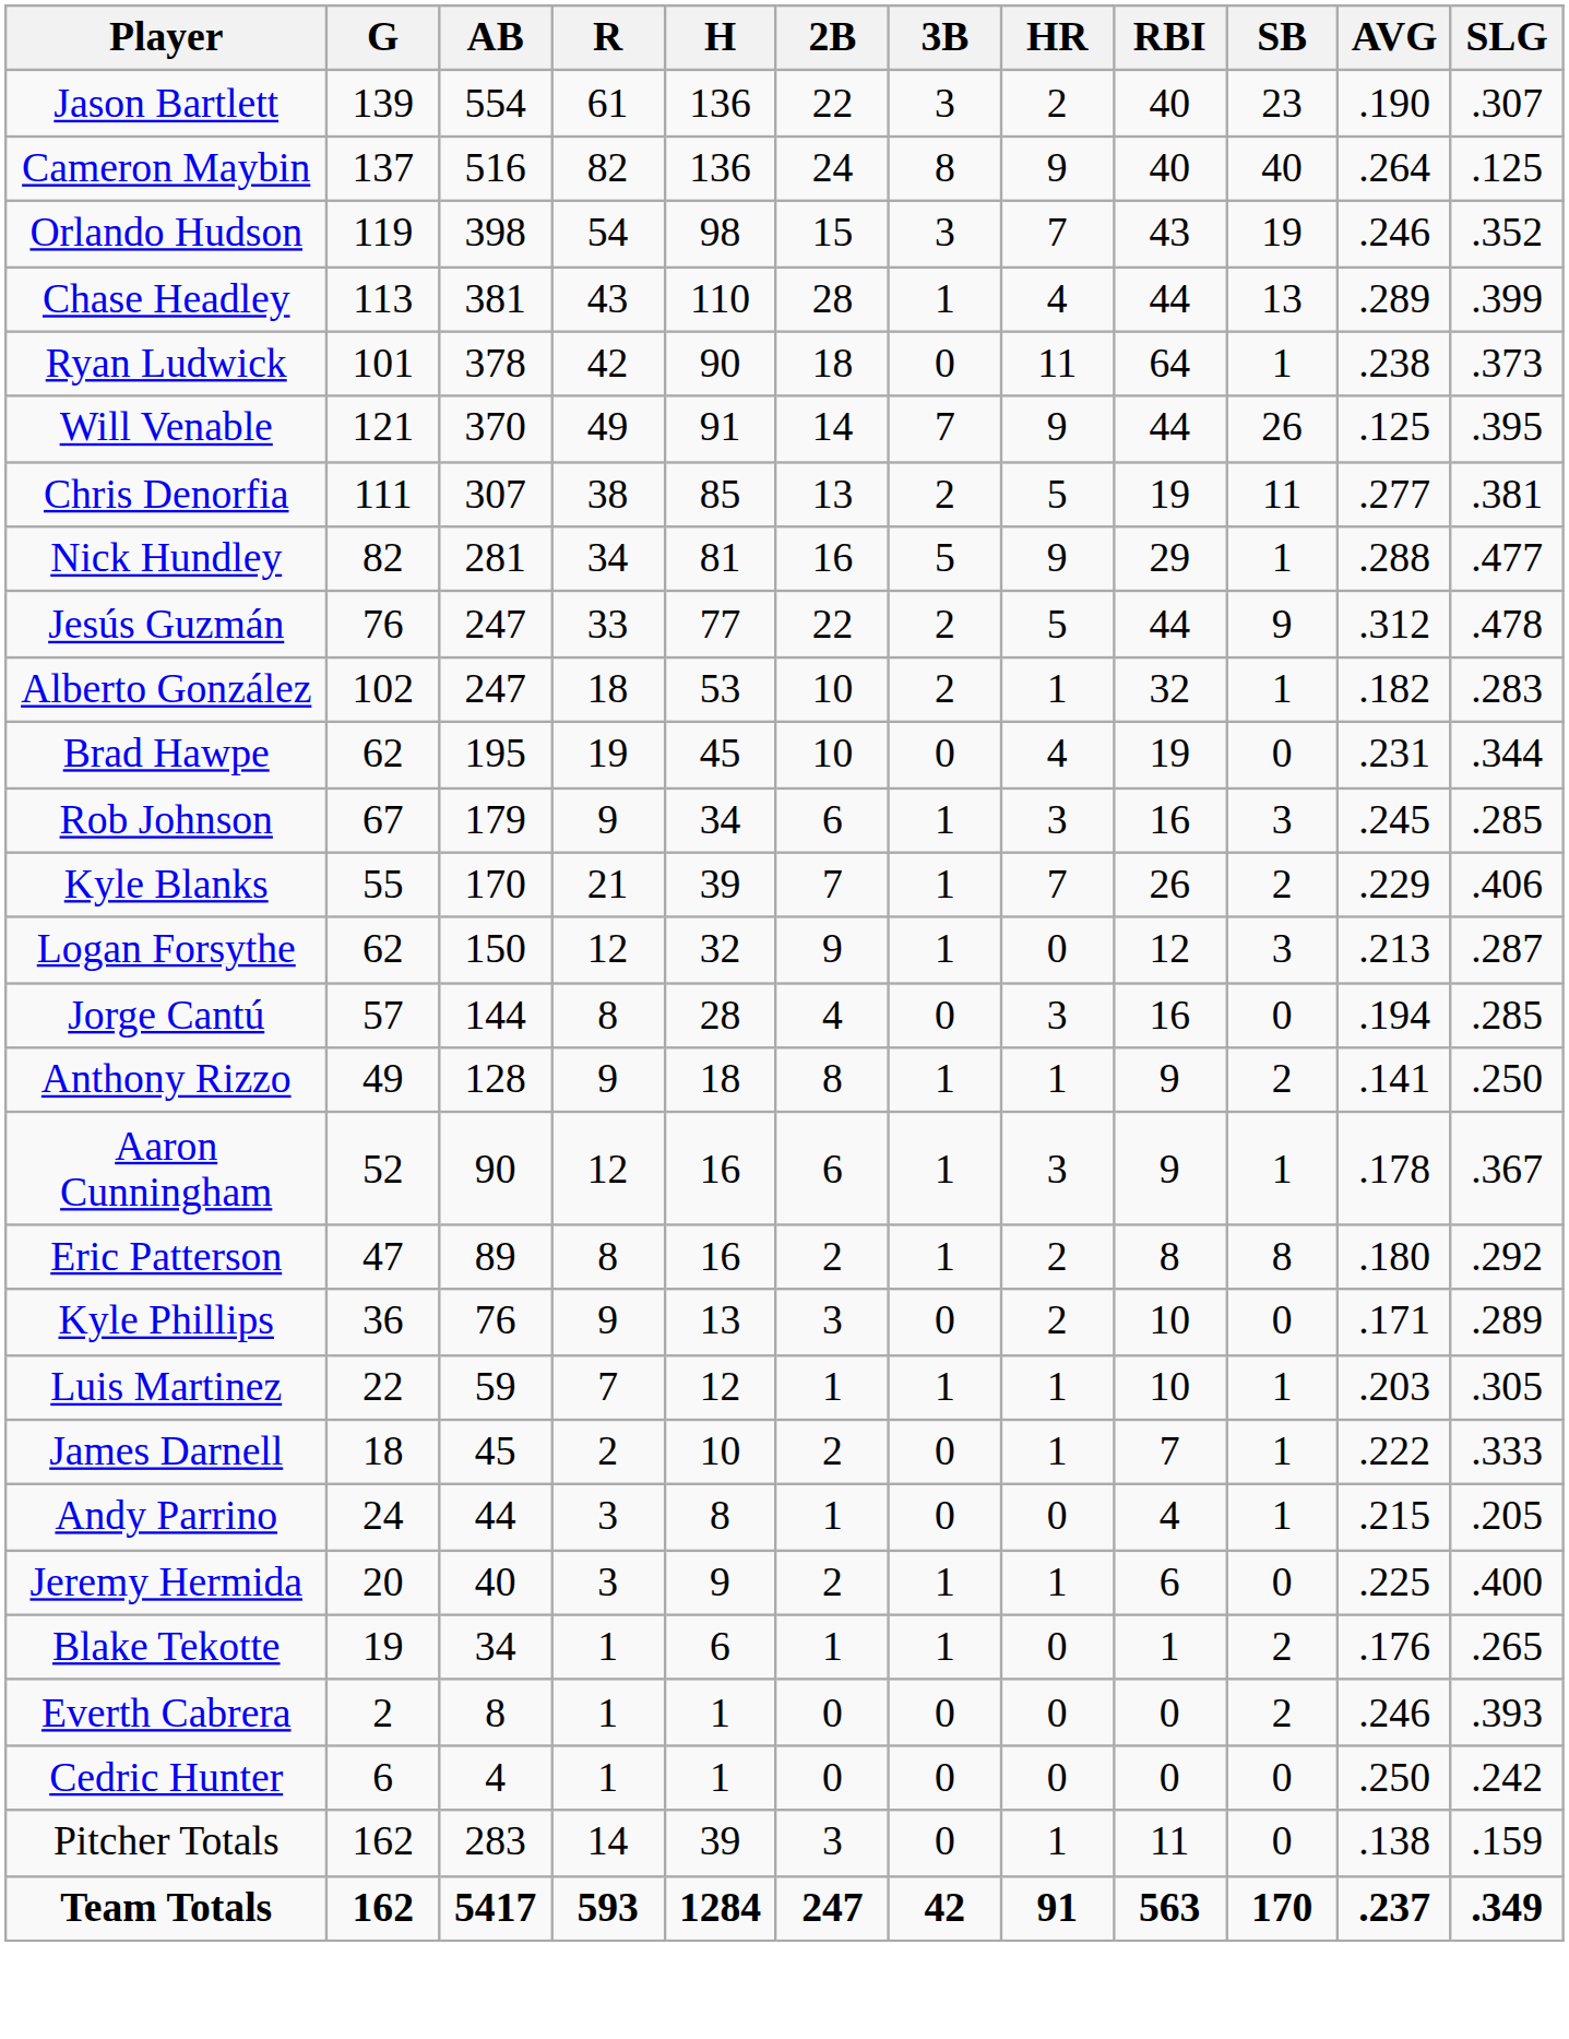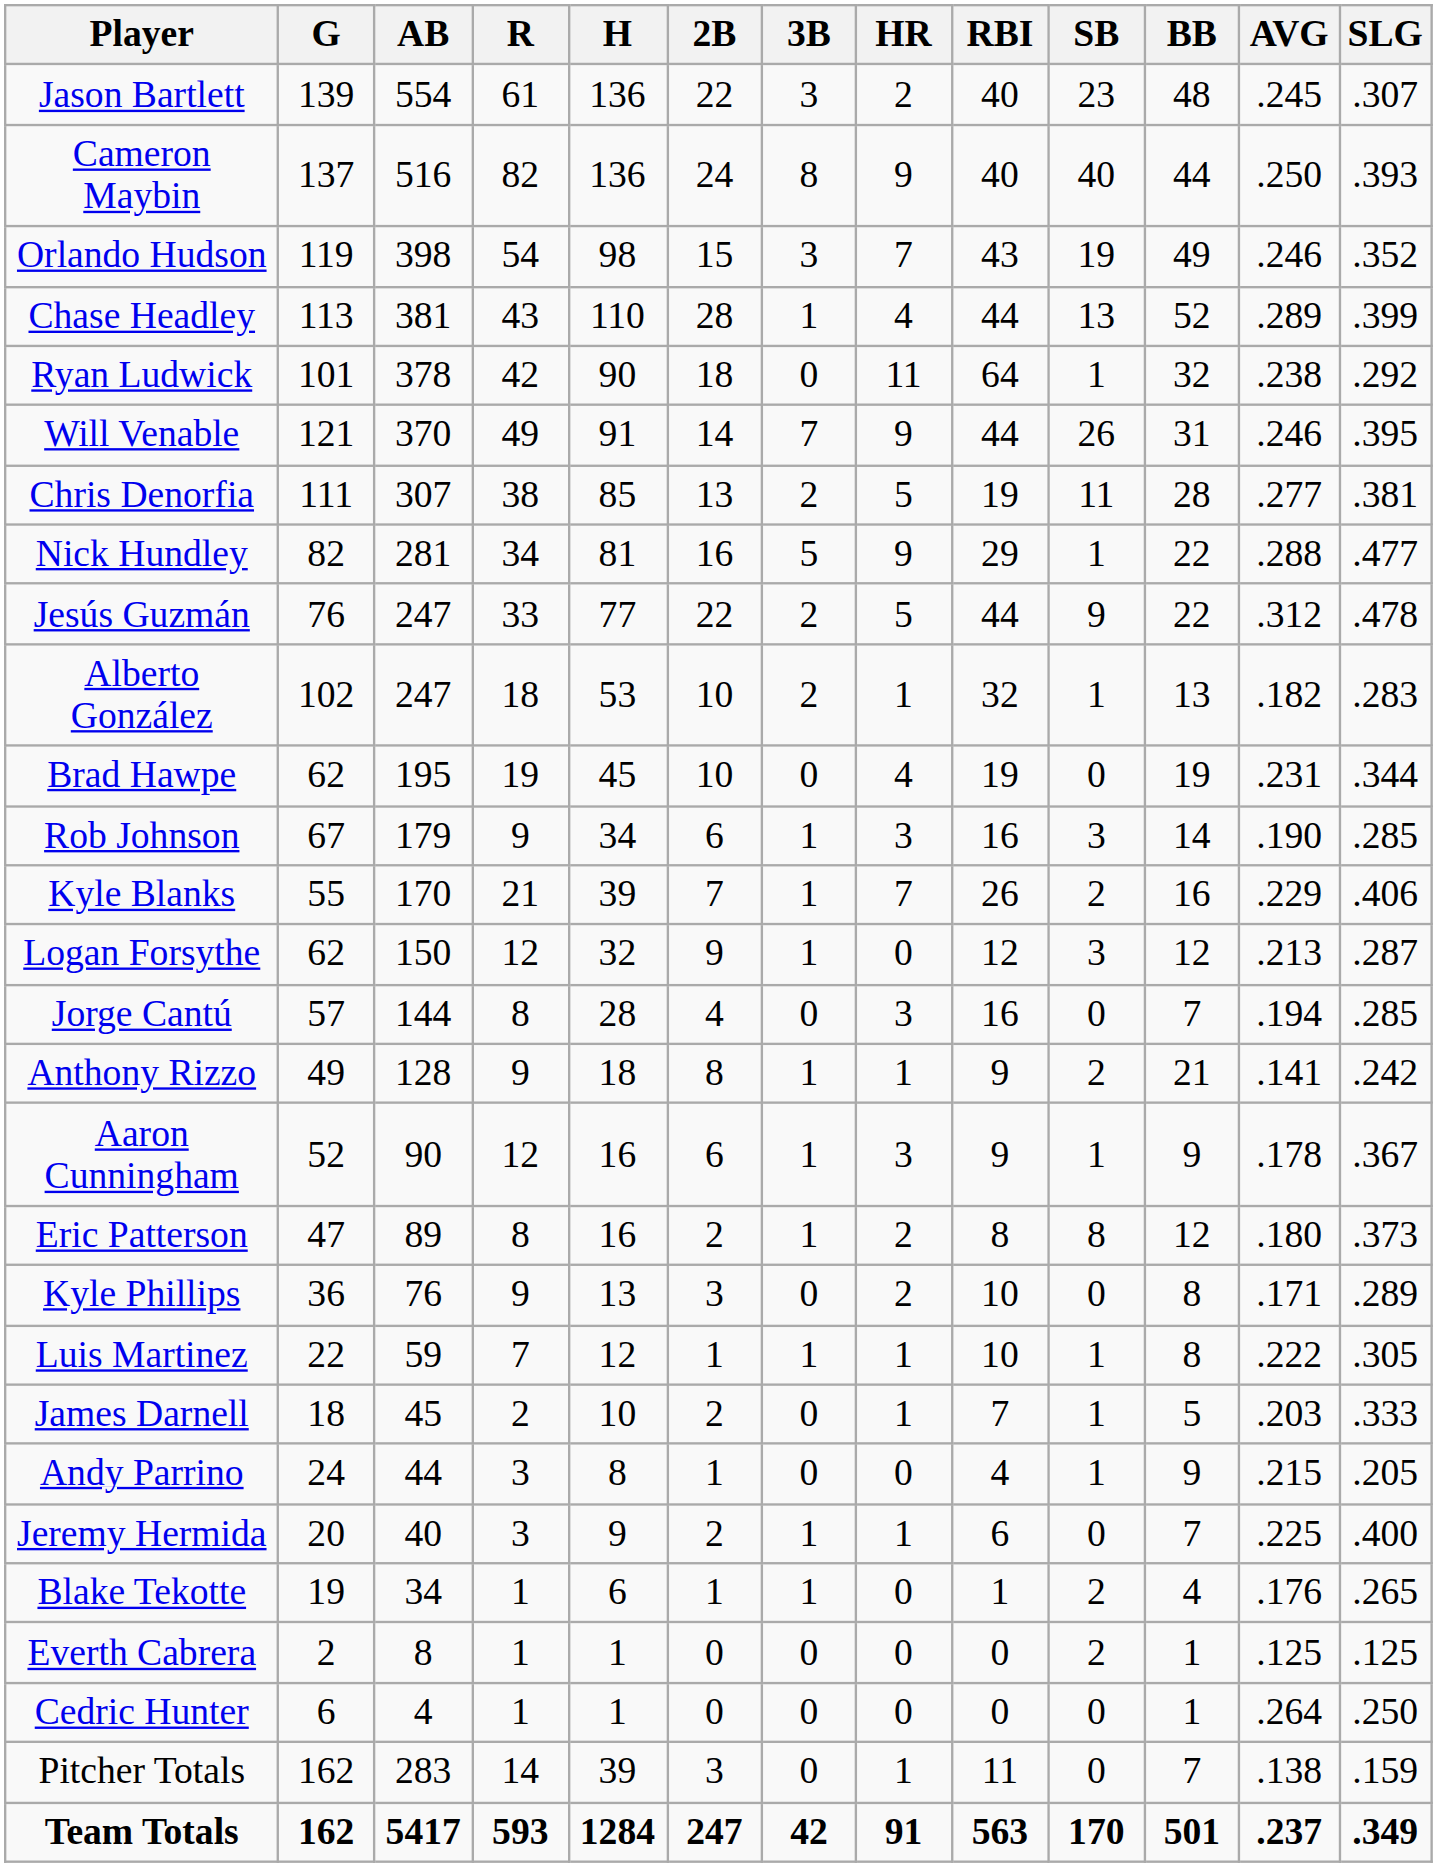+ column: BB | 48 | 44 | 49 | 52 | 32 | 31 | 28 | 22 | 22 | 13 | 19 | 14 | 16 | 12 | 7 | 21 | 9 | 12 | 8 | 8 | 5 | 9 | 7 | 4 | 1 | 1 | 7 | 501
Jason Bartlett | AVG: .190 -> .245
Cameron Maybin | AVG: .264 -> .250
Cameron Maybin | SLG: .125 -> .393
Ryan Ludwick | SLG: .373 -> .292
Will Venable | AVG: .125 -> .246
Rob Johnson | AVG: .245 -> .190
Anthony Rizzo | SLG: .250 -> .242
Eric Patterson | SLG: .292 -> .373
Luis Martinez | AVG: .203 -> .222
James Darnell | AVG: .222 -> .203
Everth Cabrera | AVG: .246 -> .125
Everth Cabrera | SLG: .393 -> .125
Cedric Hunter | AVG: .250 -> .264
Cedric Hunter | SLG: .242 -> .250
